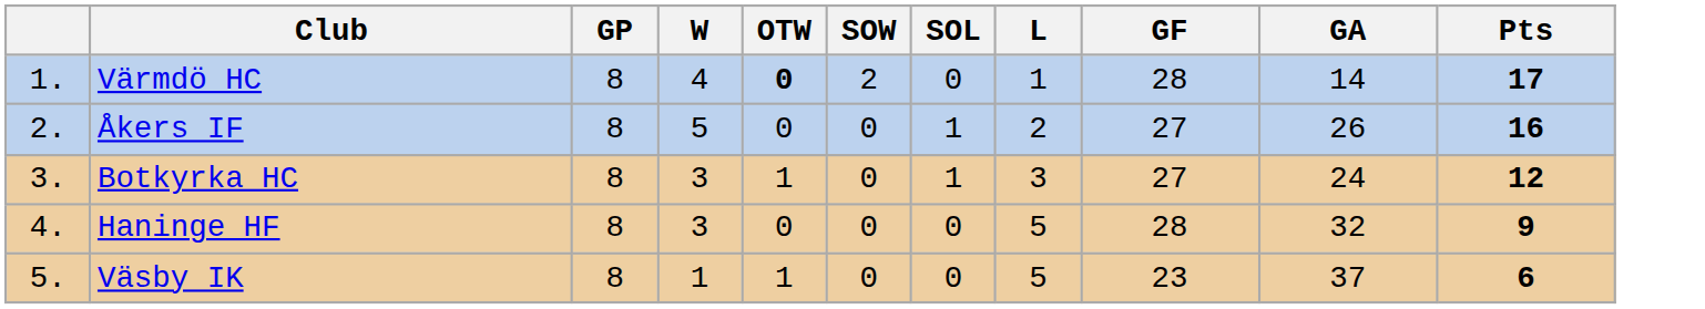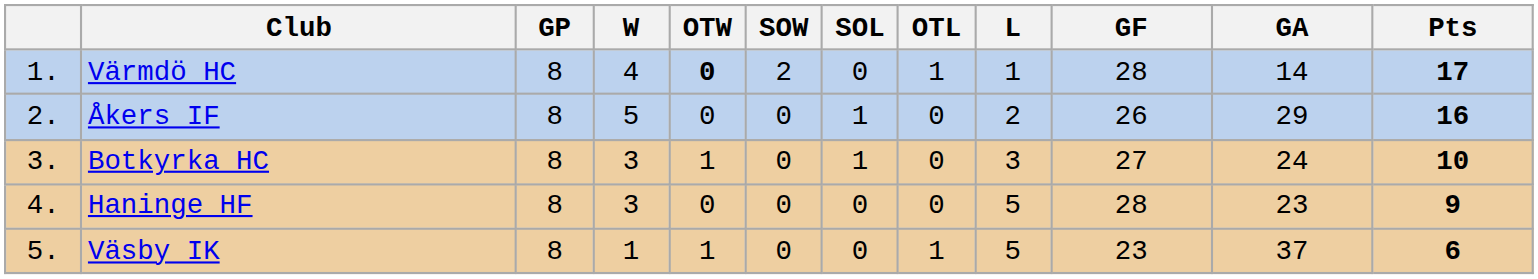+ column: OTL | 1 | 0 | 0 | 0 | 1
Åkers IF | GF: 27 -> 26
Åkers IF | GA: 26 -> 29
Botkyrka HC | Pts: 12 -> 10
Haninge HF | GA: 32 -> 23
